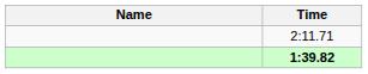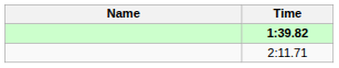rows swapped: 1:39.82 <-> 2:11.71
